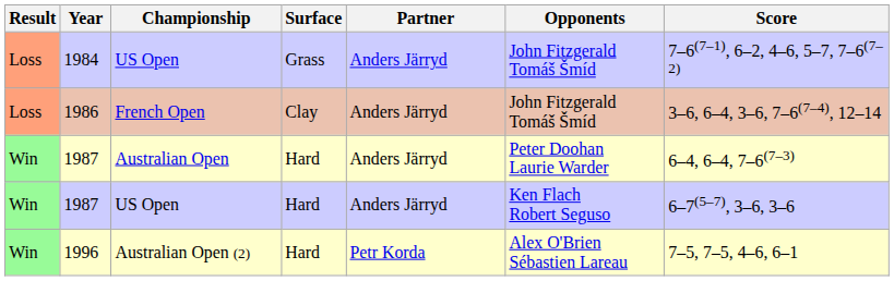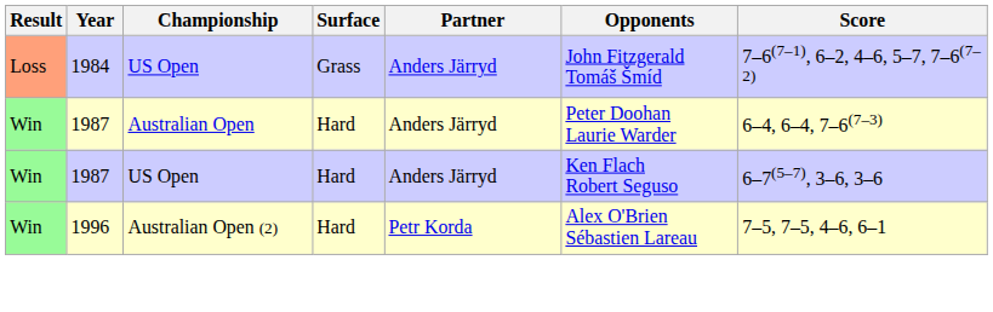- row: Loss | 1986 | French Open | Clay | Anders Järryd | John Fitzgerald Tomáš Šmíd | 3–6, 6–4, 3–6, 7–6(7–4), 12–14
